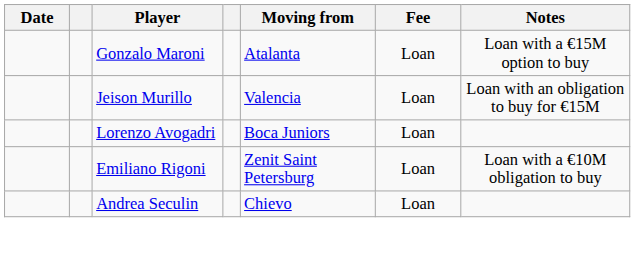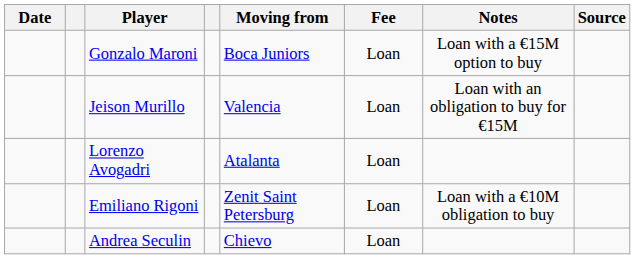+ column: Source
Gonzalo Maroni | Moving from: Atalanta -> Boca Juniors
Lorenzo Avogadri | Moving from: Boca Juniors -> Atalanta
